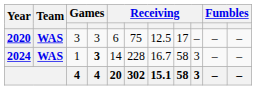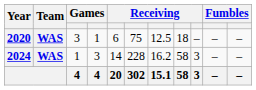2020 | column 4: 3 -> 1
2020 | column 8: 17 -> 18
2024 | column 4: bold -> normal
2024 | column 7: 16.7 -> 16.2
